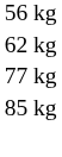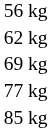+ row: 69 kg
